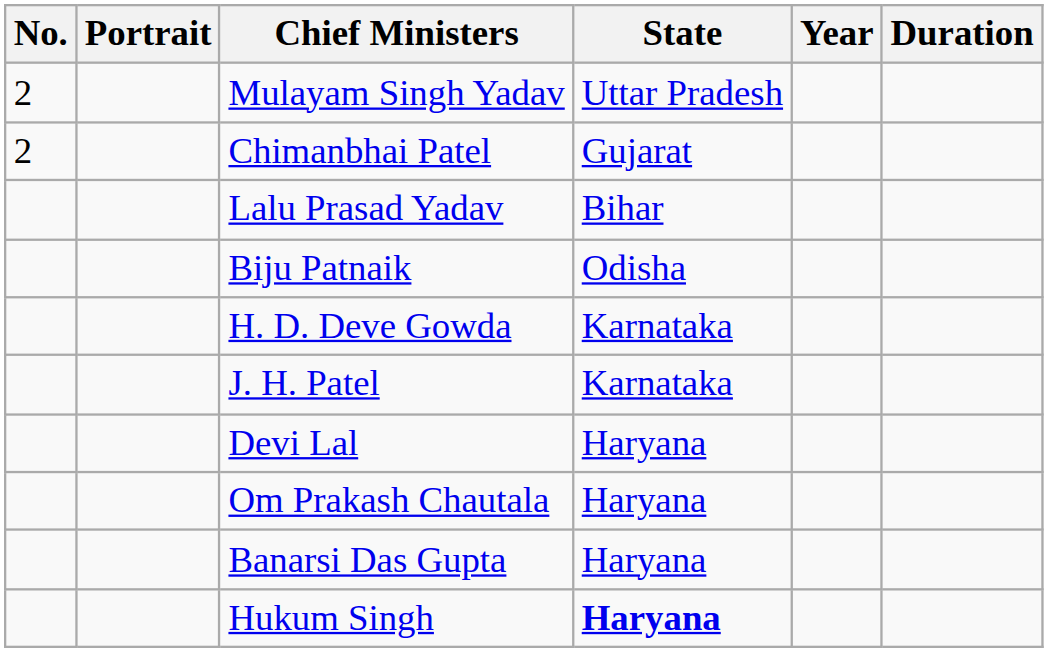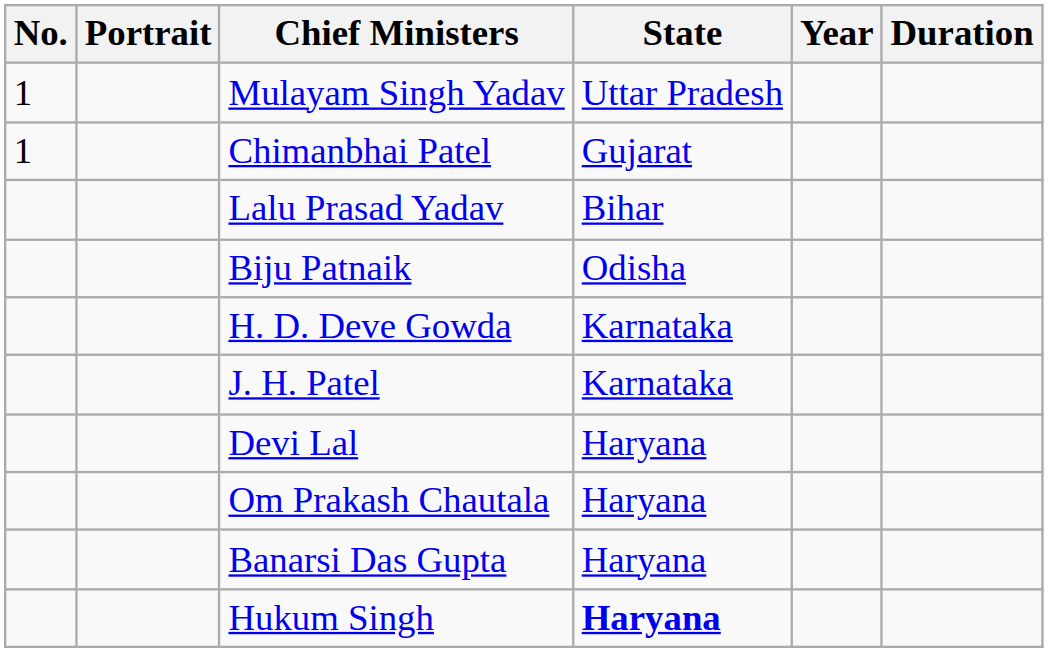Mulayam Singh Yadav | No.: 2 -> 1
Chimanbhai Patel | No.: 2 -> 1
